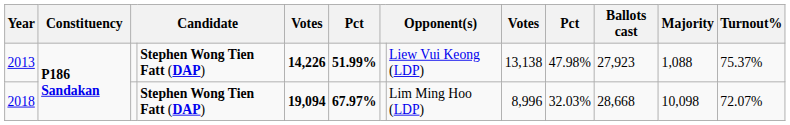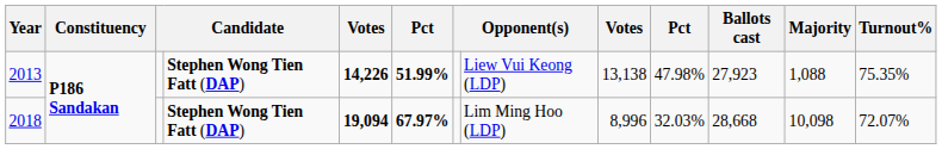2013 | Turnout%: 75.37% -> 75.35%
